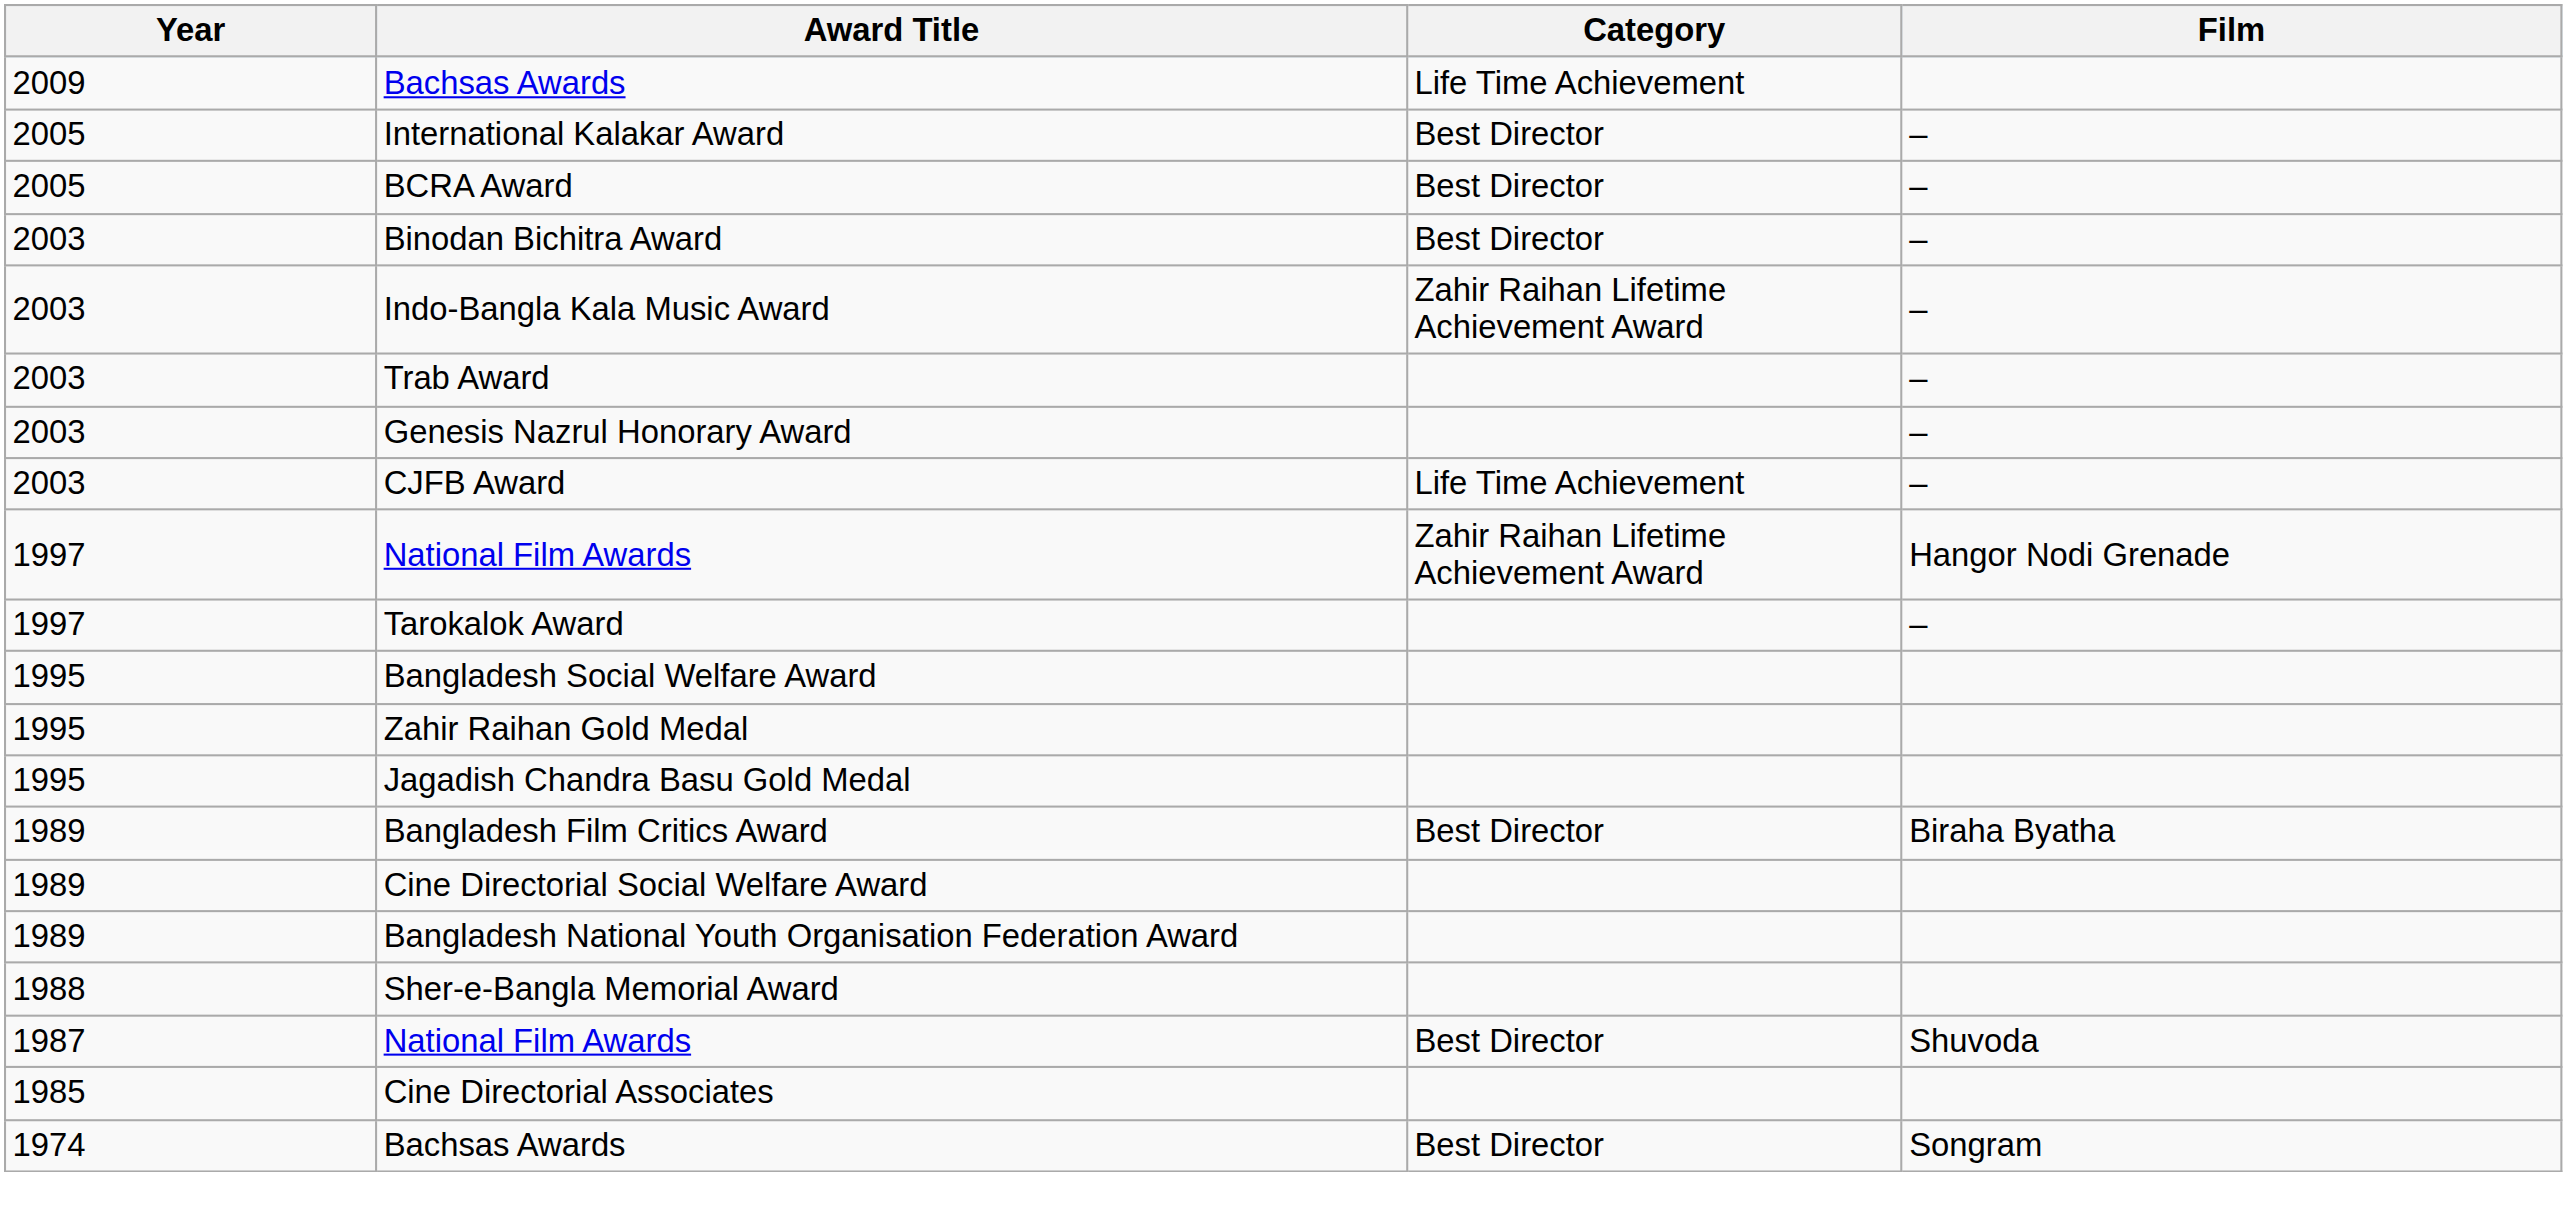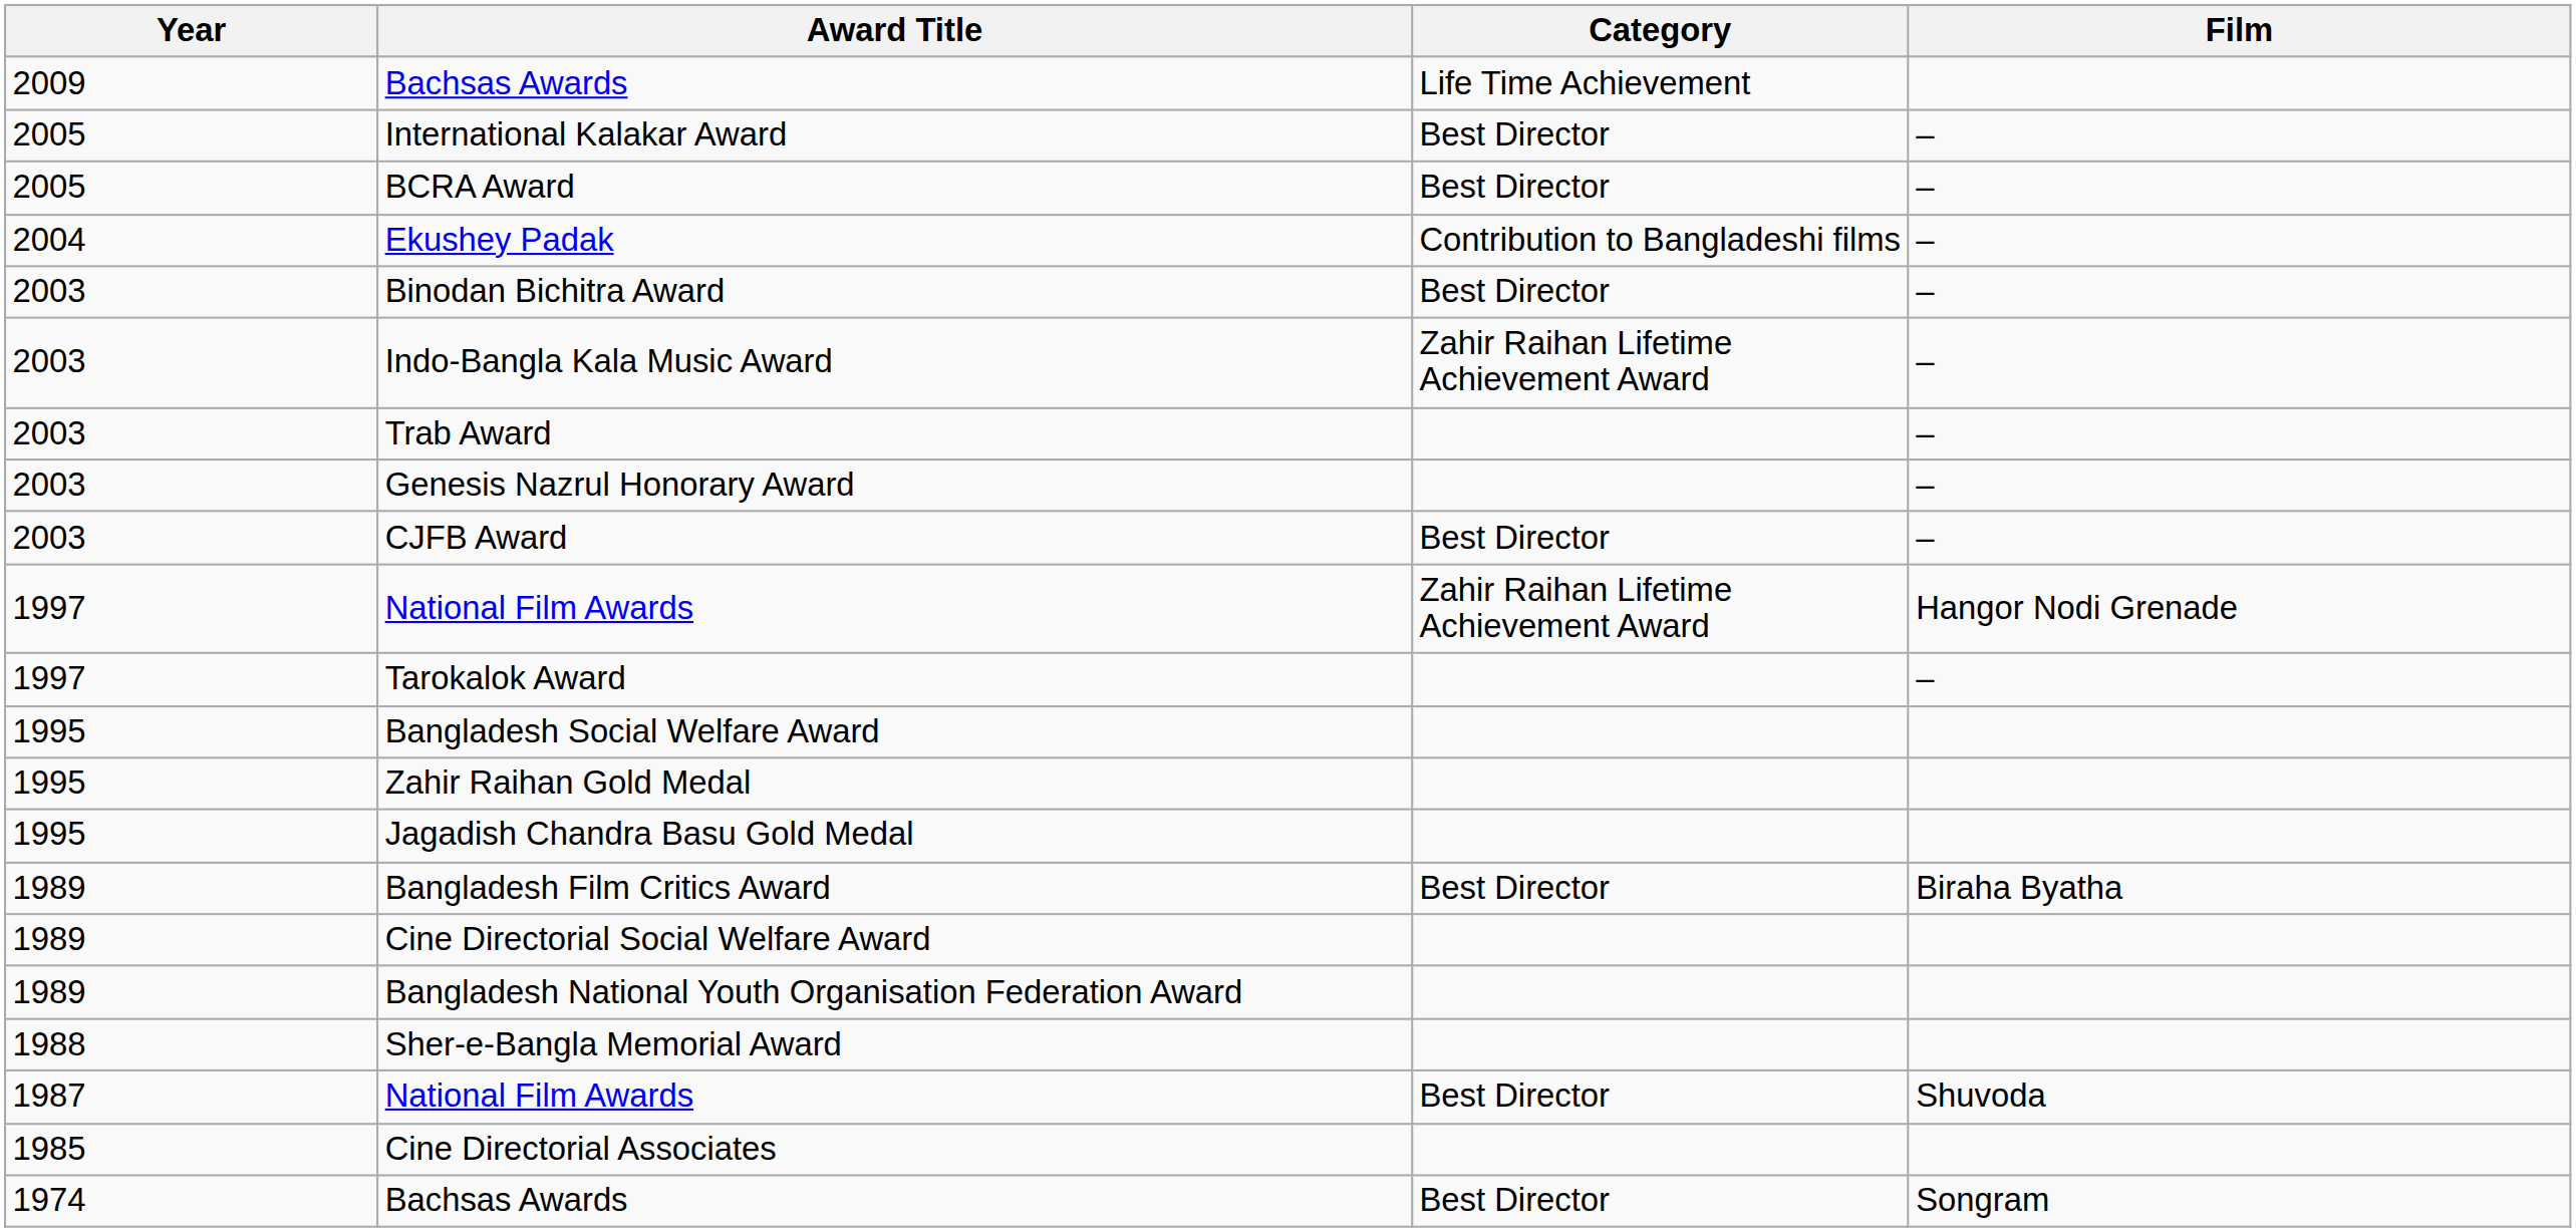+ row: 2004 | Ekushey Padak | Contribution to Bangladeshi films | –
CJFB Award | Category: Life Time Achievement -> Best Director
